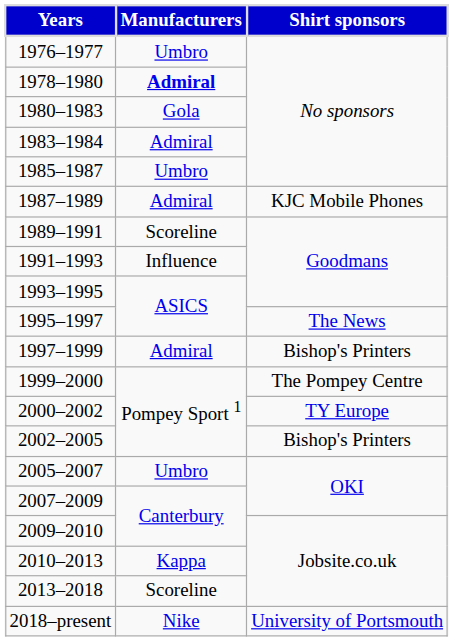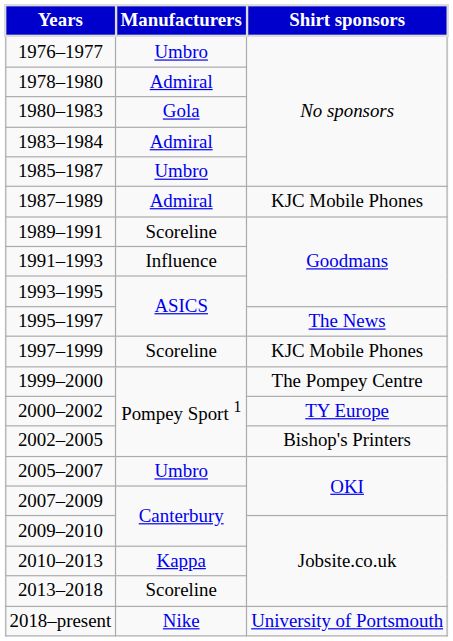1978–1980 | Manufacturers: bold -> normal
1997–1999 | Manufacturers: Admiral -> Scoreline
1997–1999 | Shirt sponsors: Bishop's Printers -> KJC Mobile Phones
